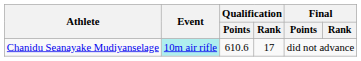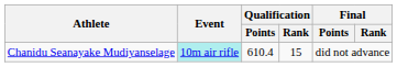Chanidu Seanayake Mudiyanselage | Qualification / Points: 610.6 -> 610.4
Chanidu Seanayake Mudiyanselage | Qualification / Rank: 17 -> 15
